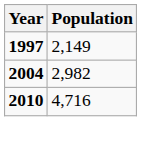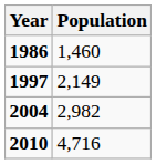+ row: 1986 | 1,460
